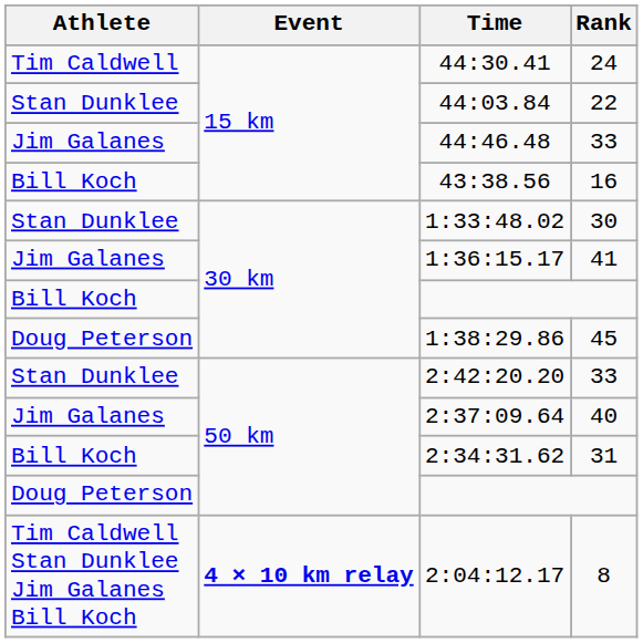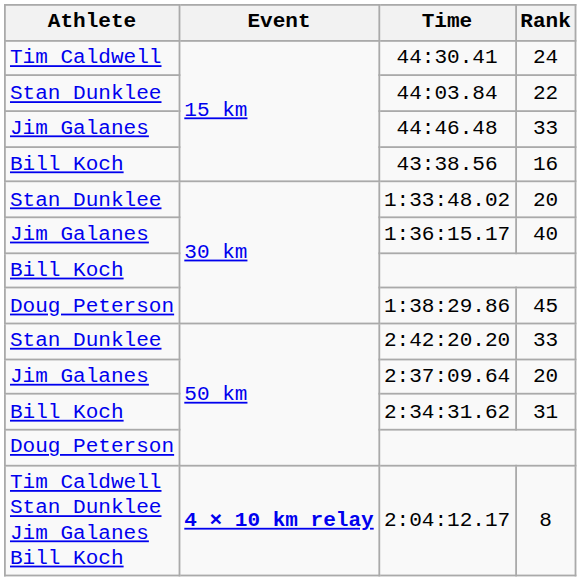1:33:48.02 | Rank: 30 -> 20
1:36:15.17 | Rank: 41 -> 40
2:37:09.64 | Rank: 40 -> 20
